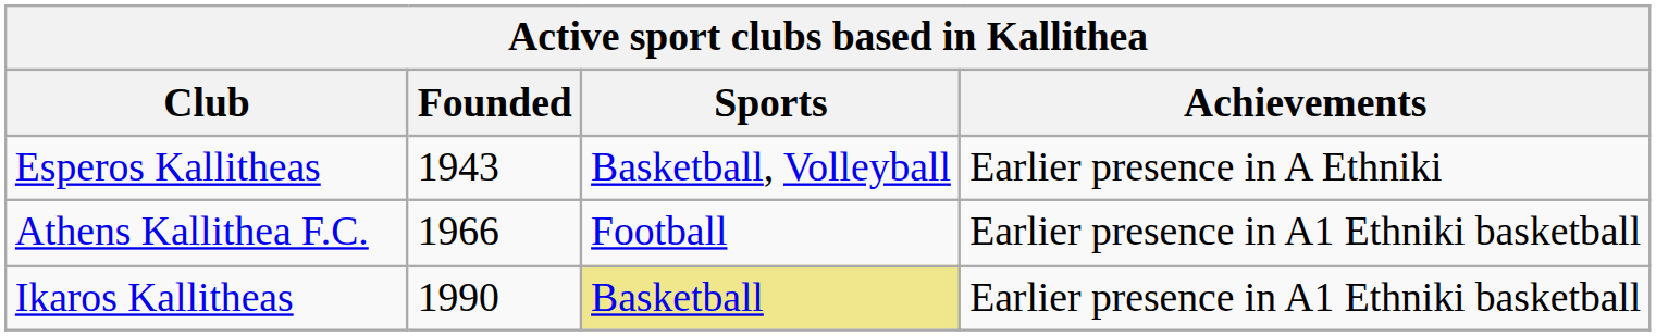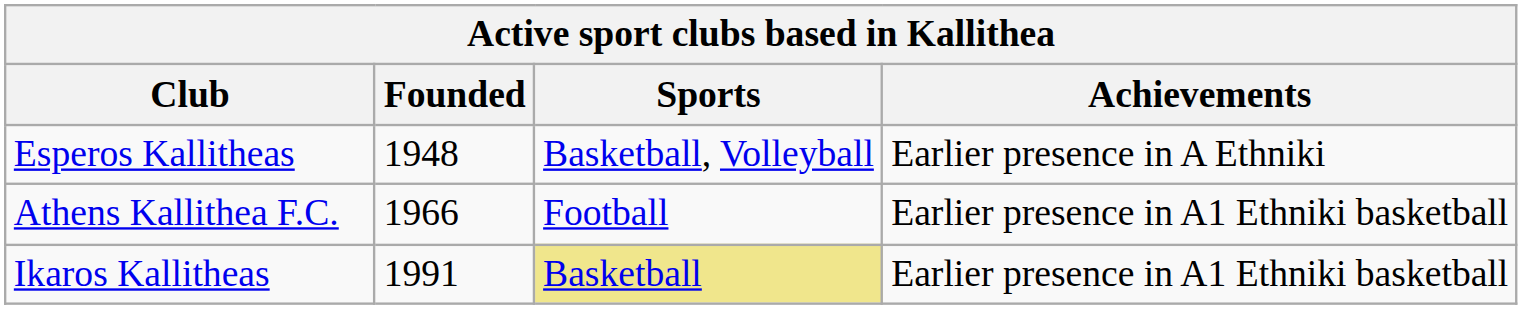Esperos Kallitheas | Founded: 1943 -> 1948
Ikaros Kallitheas | Founded: 1990 -> 1991
